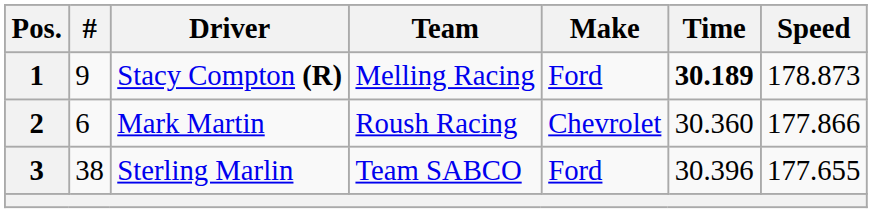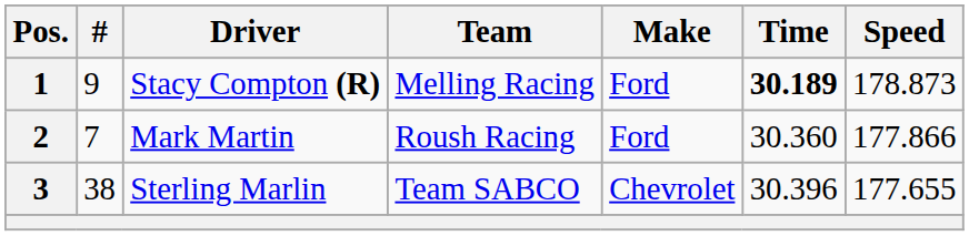2 | #: 6 -> 7
2 | Make: Chevrolet -> Ford
3 | Make: Ford -> Chevrolet
